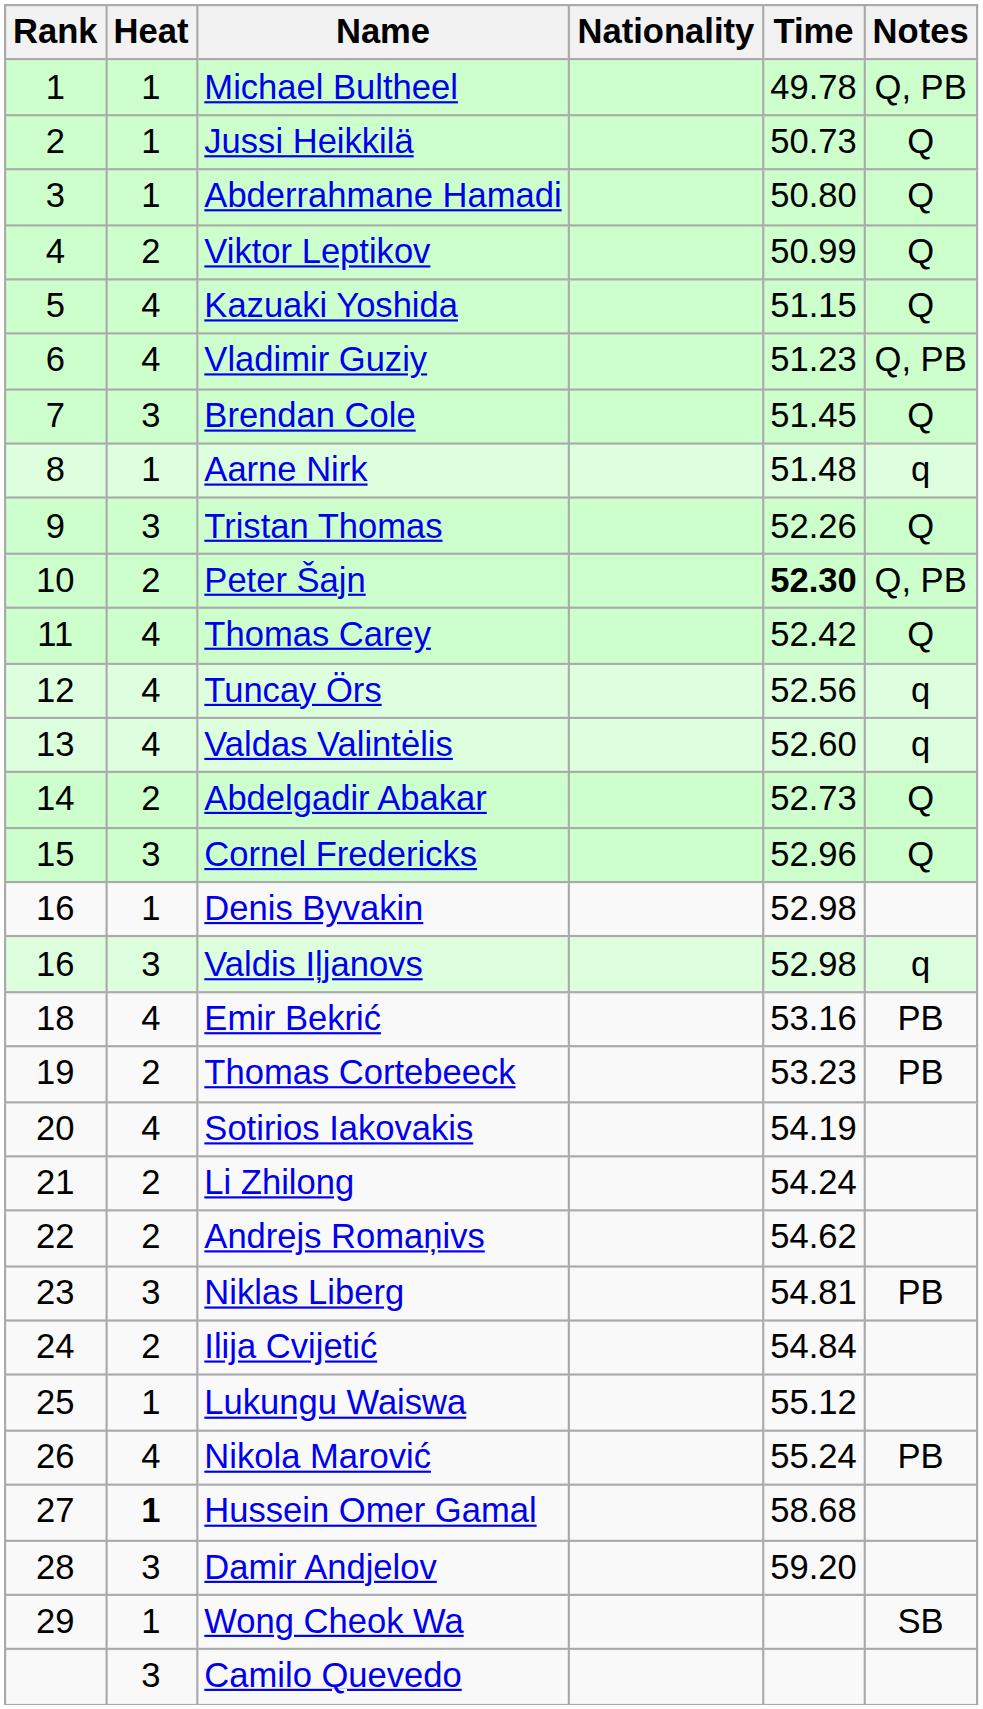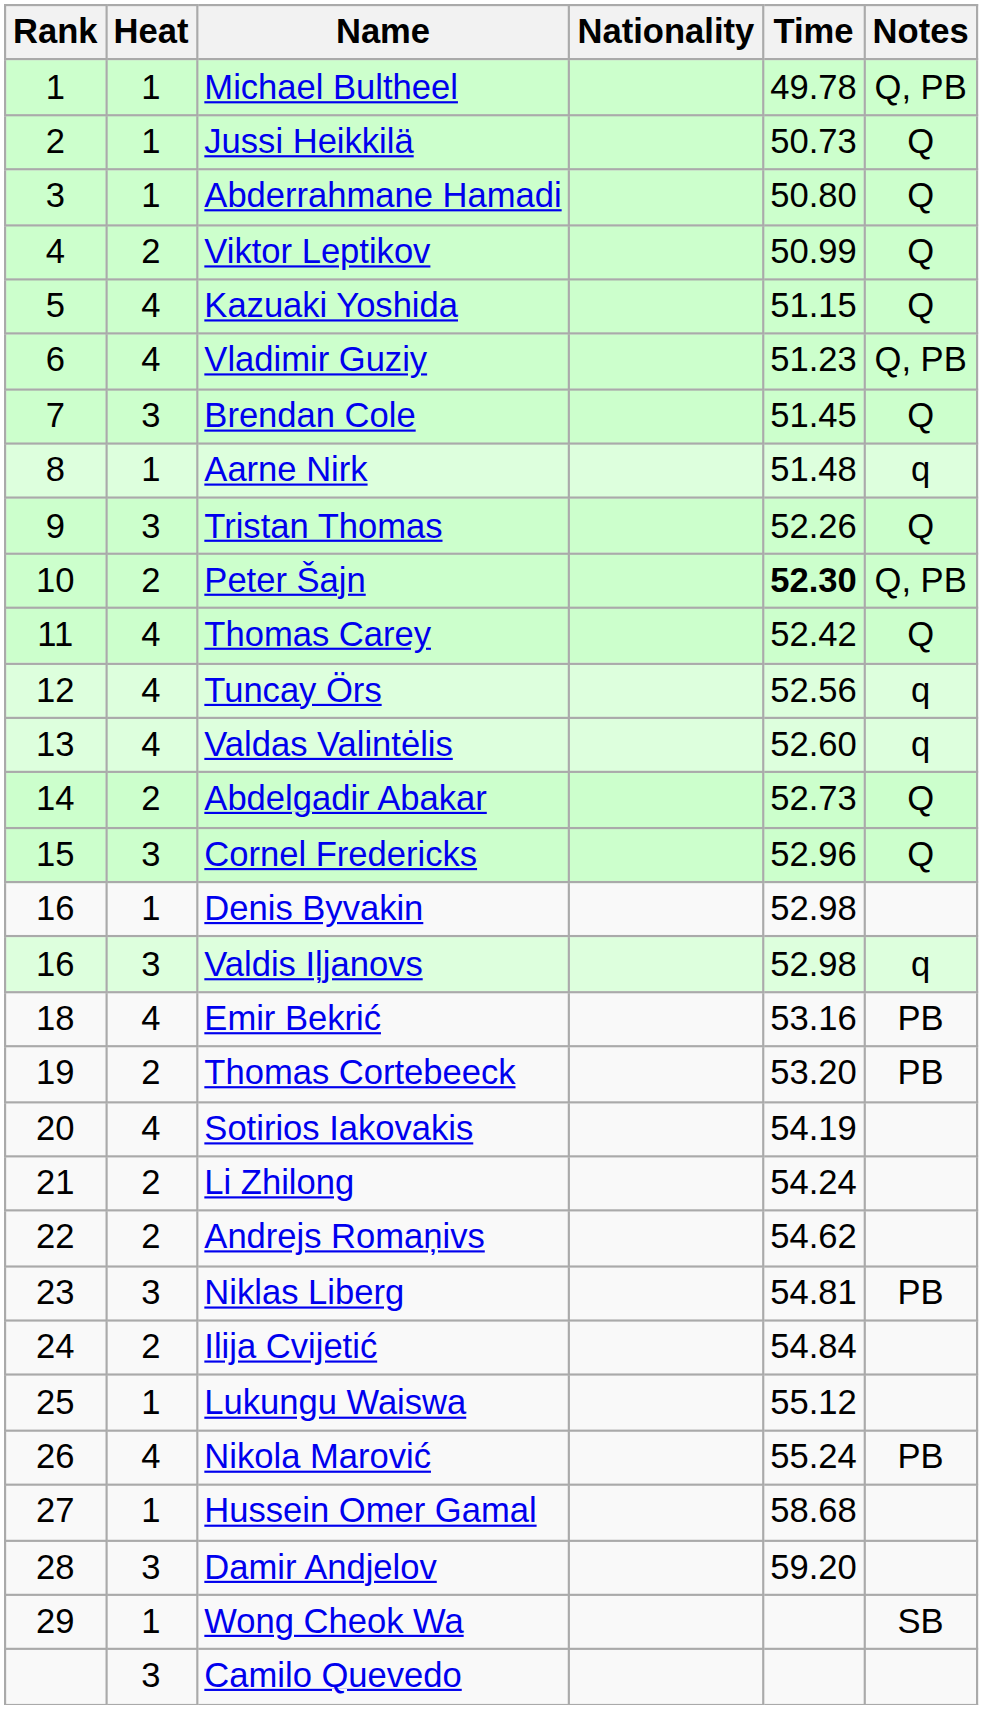Thomas Cortebeeck | Time: 53.23 -> 53.20
Hussein Omer Gamal | Heat: bold -> normal
